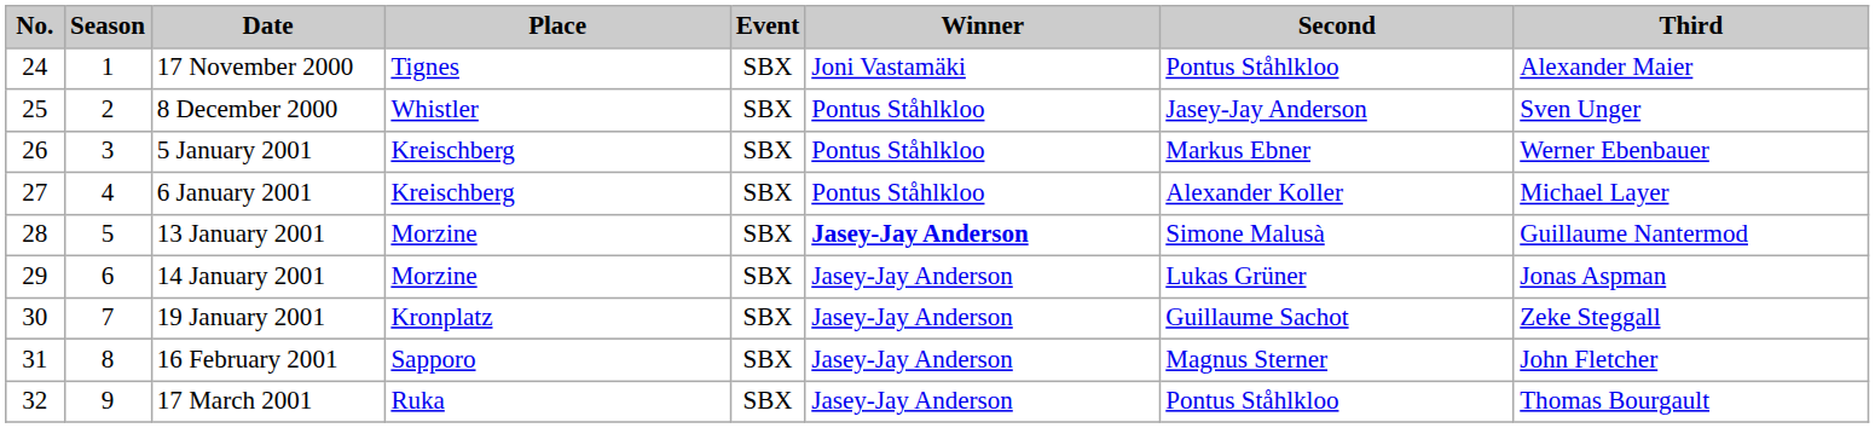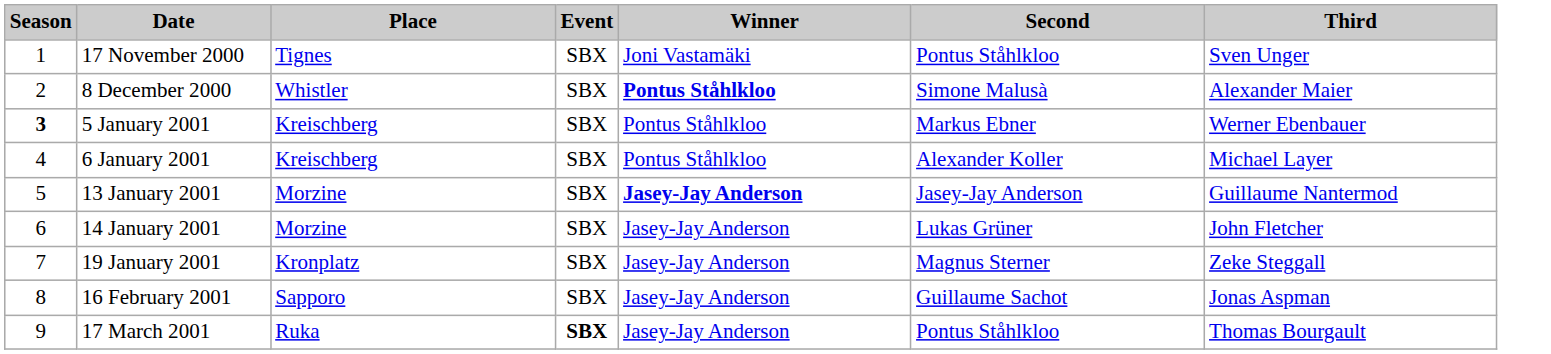- column: No. | 24 | 25 | 26 | 27 | 28 | 29 | 30 | 31 | 32
17 November 2000 | Third: Alexander Maier -> Sven Unger
8 December 2000 | Winner: normal -> bold
8 December 2000 | Second: Jasey-Jay Anderson -> Simone Malusà
8 December 2000 | Third: Sven Unger -> Alexander Maier
5 January 2001 | Season: normal -> bold
13 January 2001 | Second: Simone Malusà -> Jasey-Jay Anderson
14 January 2001 | Third: Jonas Aspman -> John Fletcher
19 January 2001 | Second: Guillaume Sachot -> Magnus Sterner
16 February 2001 | Second: Magnus Sterner -> Guillaume Sachot
16 February 2001 | Third: John Fletcher -> Jonas Aspman
17 March 2001 | Event: normal -> bold
